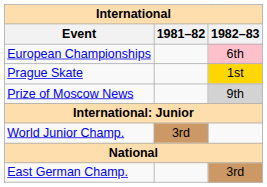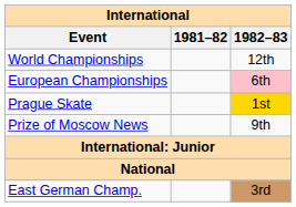+ row: World Championships | 12th
Prize of Moscow News | 1982–83: lightgrey background -> no background
- row: World Junior Champ. | 3rd
